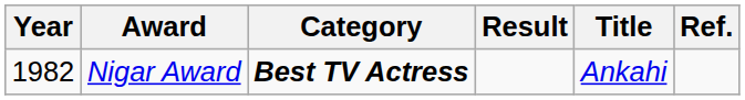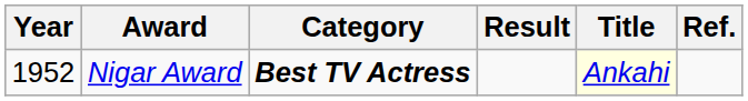Nigar Award | Year: 1982 -> 1952
Nigar Award | Title: no background -> lightyellow background
